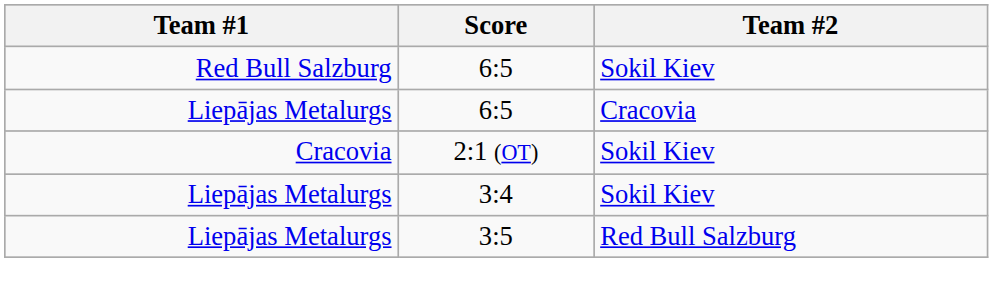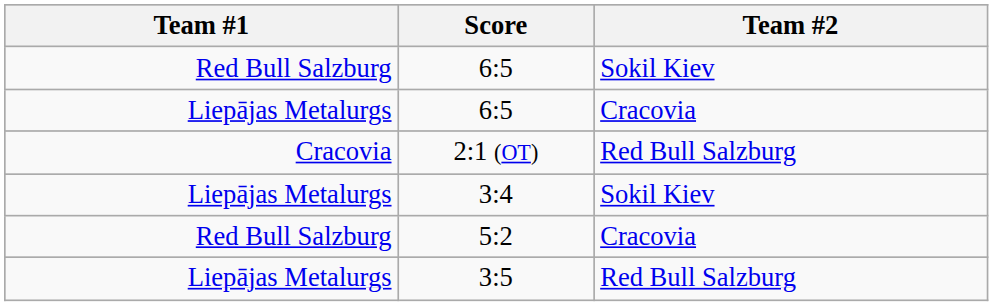2:1 (OT) | Team #2: Sokil Kiev -> Red Bull Salzburg
+ row: Red Bull Salzburg | 5:2 | Cracovia
